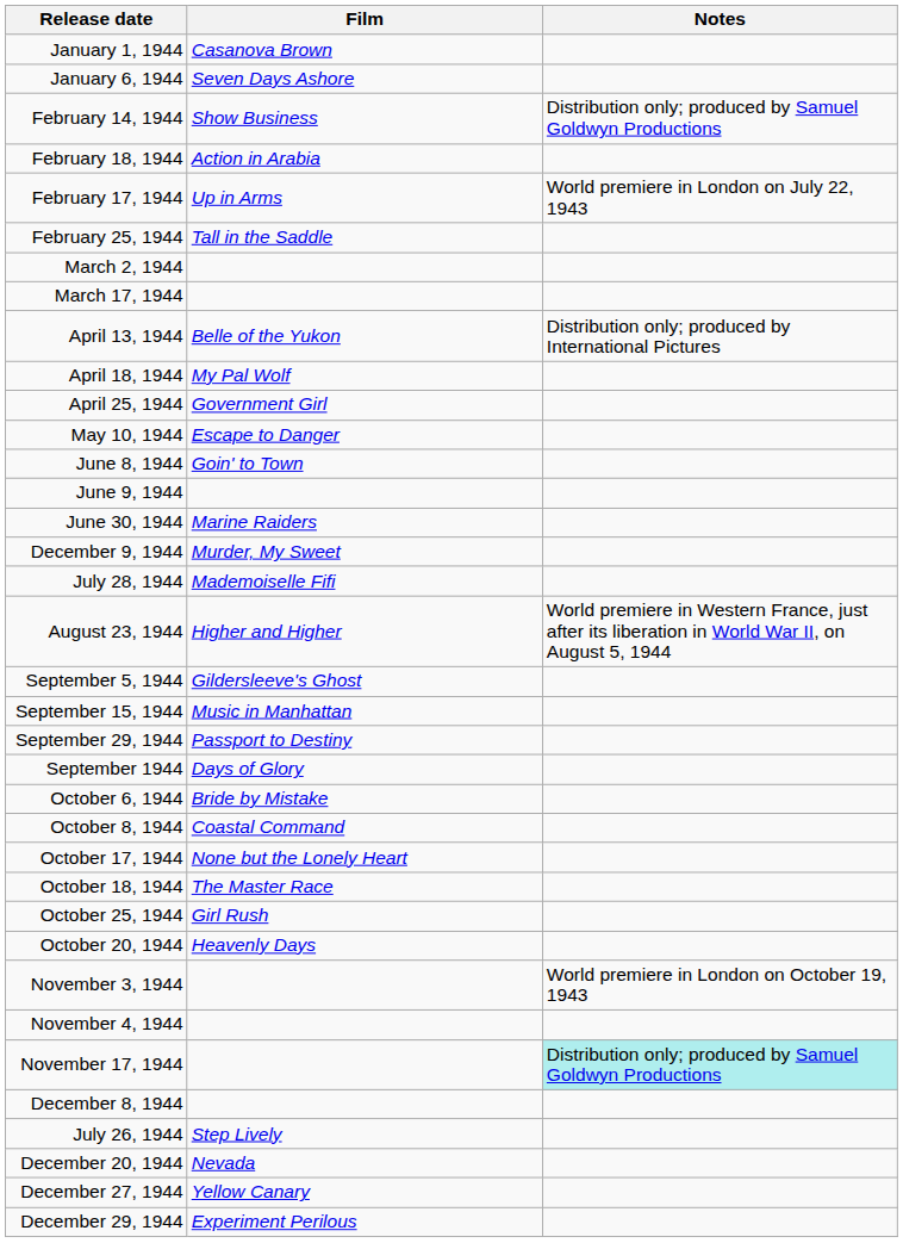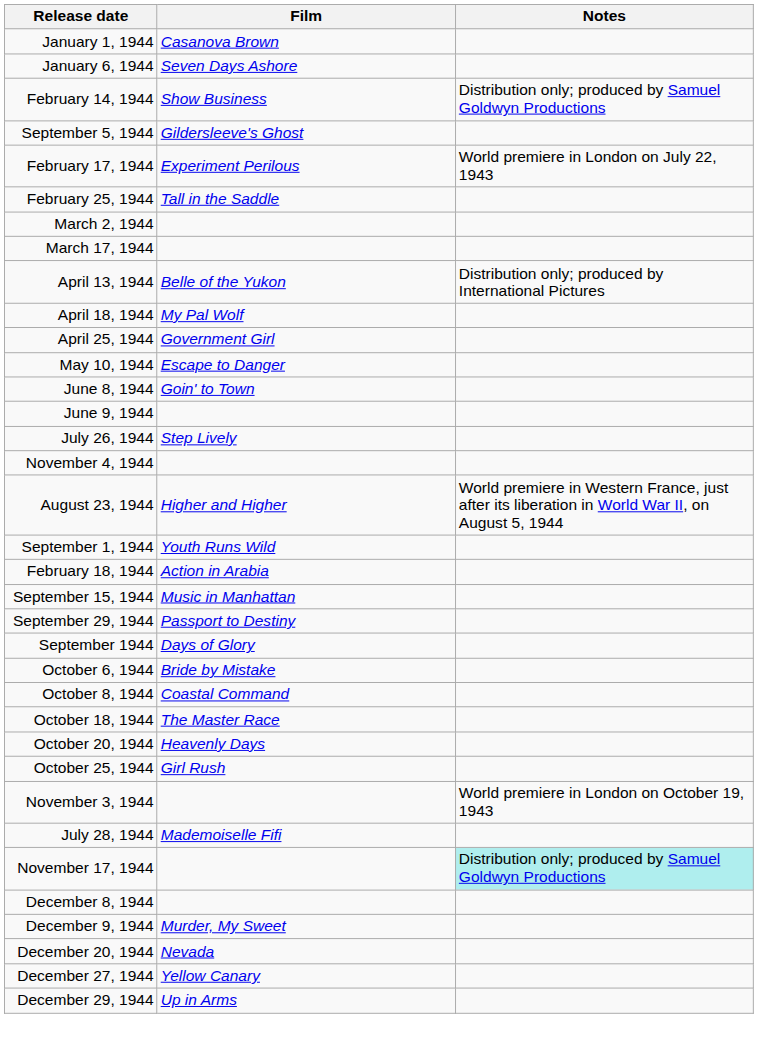rows swapped: February 18, 1944 <-> September 5, 1944
February 17, 1944 | Film: Up in Arms -> Experiment Perilous
- row: June 30, 1944 | Marine Raiders
rows swapped: July 26, 1944 <-> December 9, 1944
rows swapped: July 28, 1944 <-> November 4, 1944
+ row: September 1, 1944 | Youth Runs Wild
- row: October 17, 1944 | None but the Lonely Heart
rows swapped: October 20, 1944 <-> October 25, 1944
December 29, 1944 | Film: Experiment Perilous -> Up in Arms
